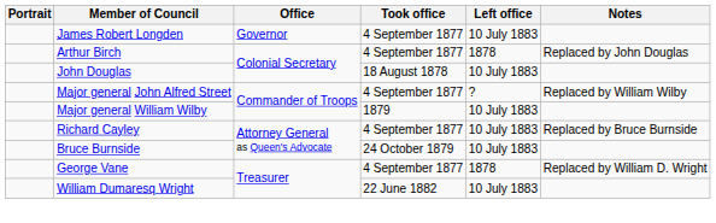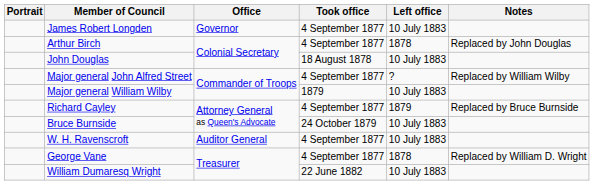Richard Cayley | Left office: 10 July 1883 -> 1879
+ row: W. H. Ravenscroft | Auditor General | 4 September 1877 | 10 July 1883
